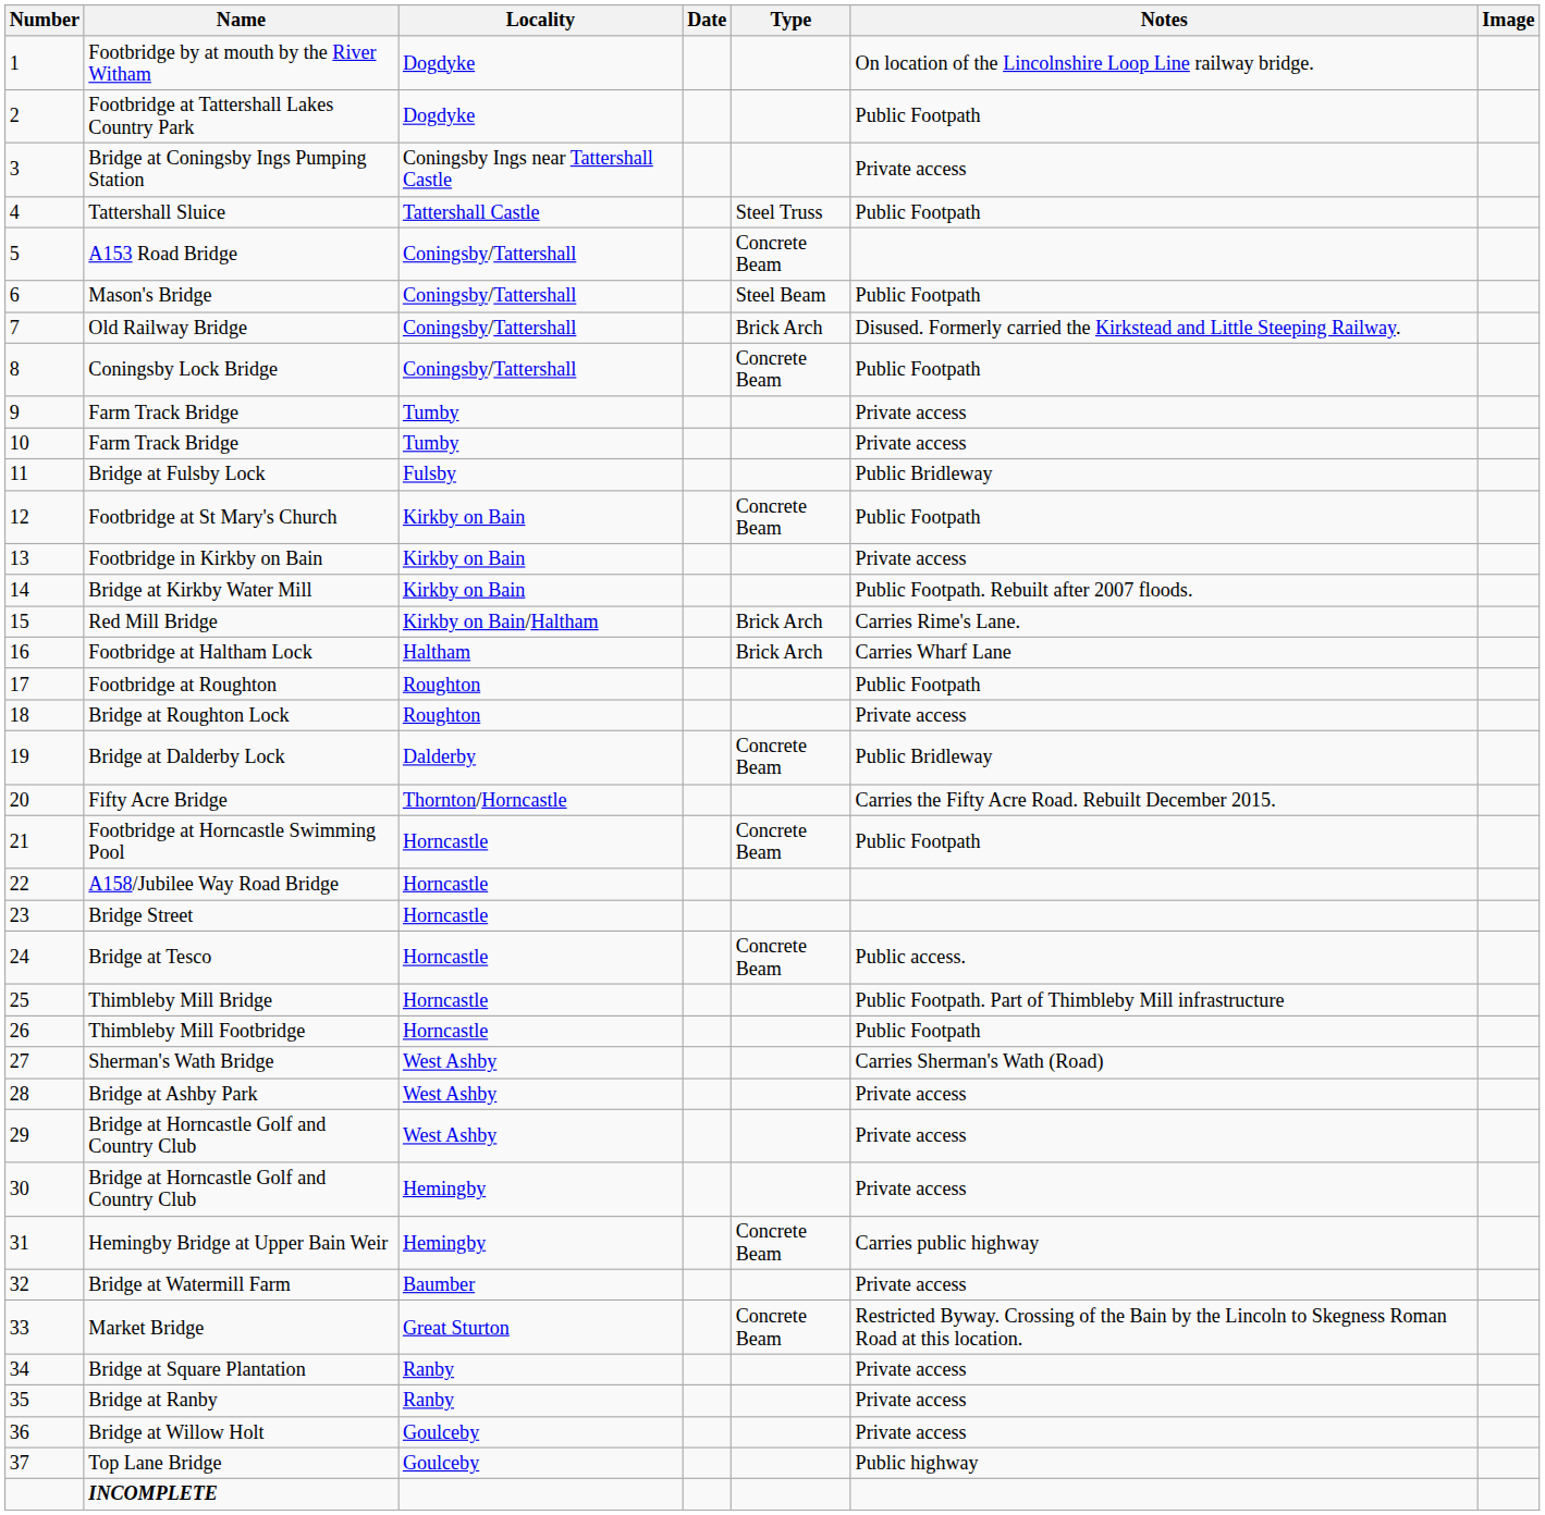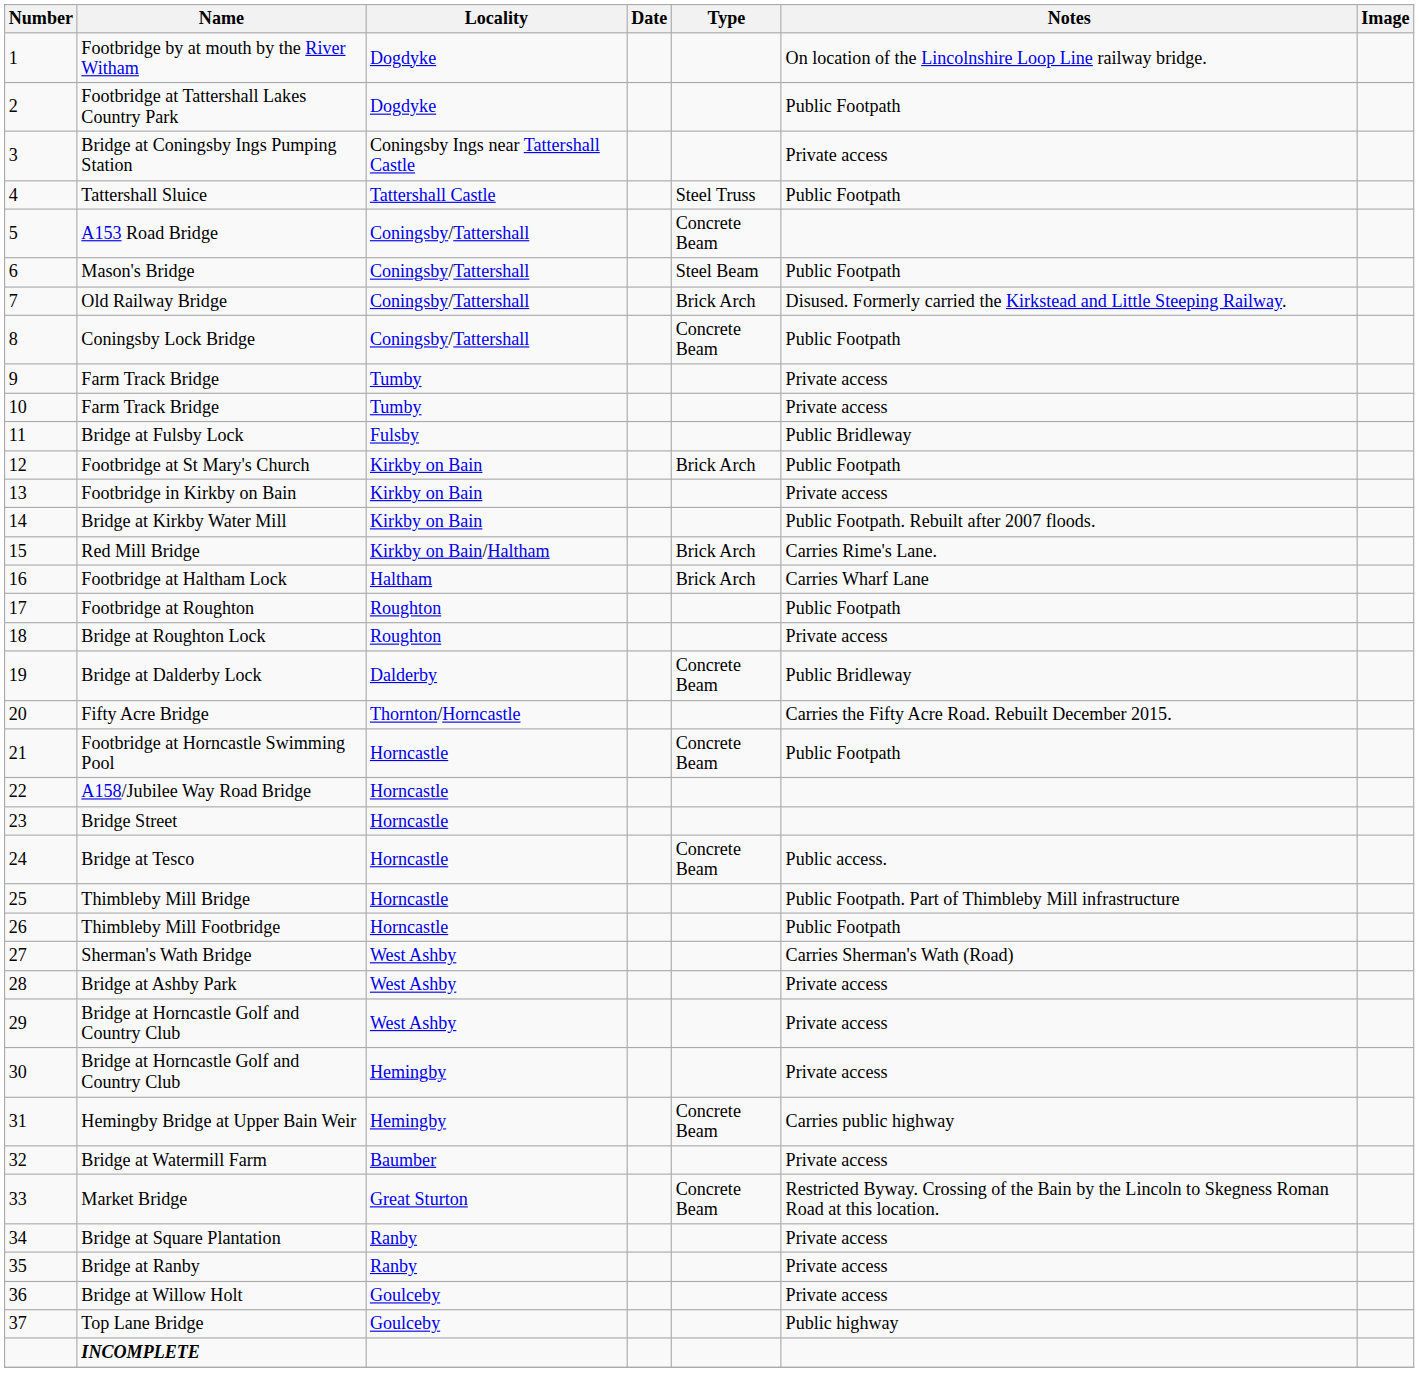Footbridge at St Mary's Church | Type: Concrete Beam -> Brick Arch
